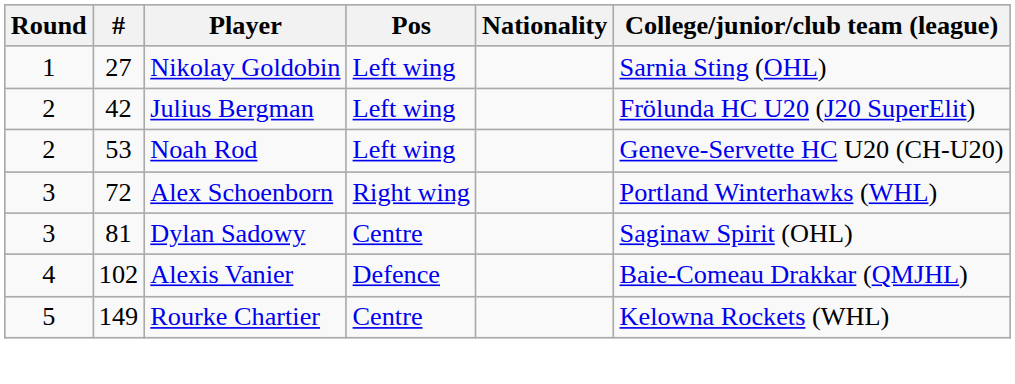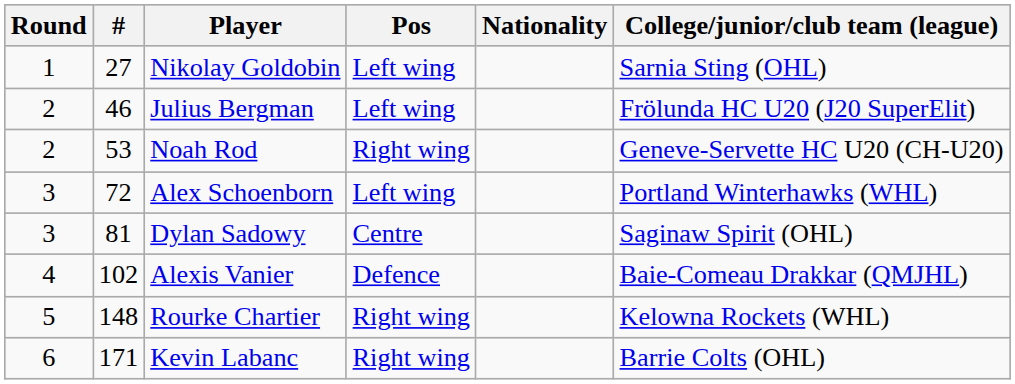Julius Bergman | #: 42 -> 46
Noah Rod | Pos: Left wing -> Right wing
Alex Schoenborn | Pos: Right wing -> Left wing
Rourke Chartier | #: 149 -> 148
Rourke Chartier | Pos: Centre -> Right wing
+ row: 6 | 171 | Kevin Labanc | Right wing | Barrie Colts (OHL)
